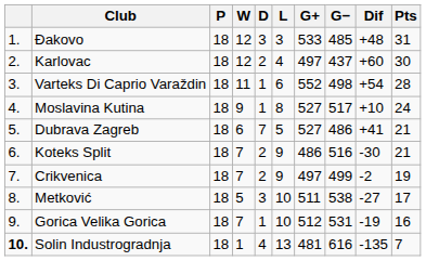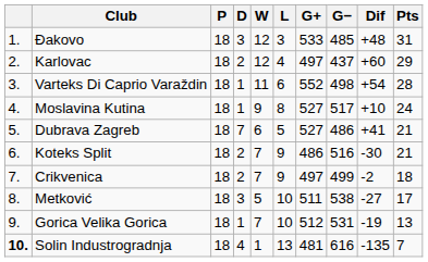columns swapped: W <-> D
Karlovac | Pts: 30 -> 29
Crikvenica | Pts: 19 -> 18
Gorica Velika Gorica | Pts: 16 -> 13
